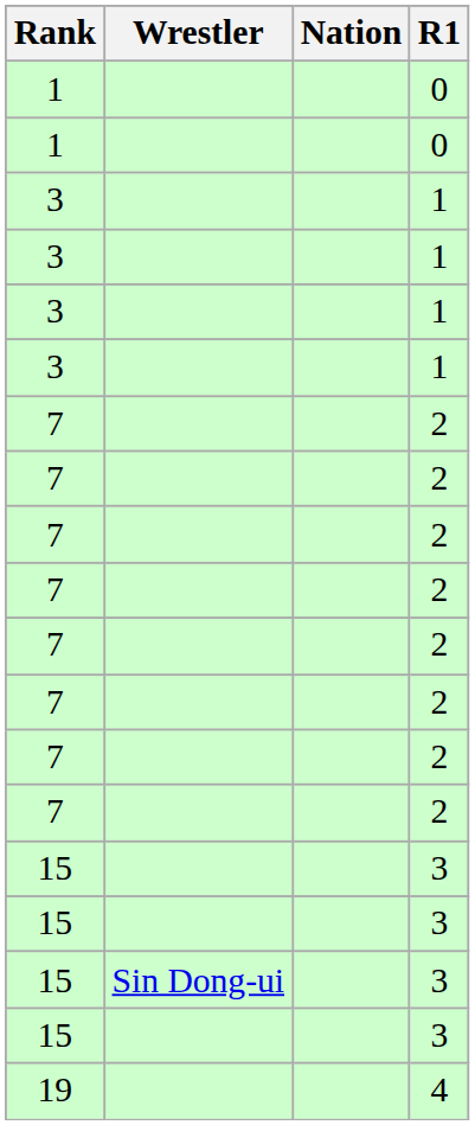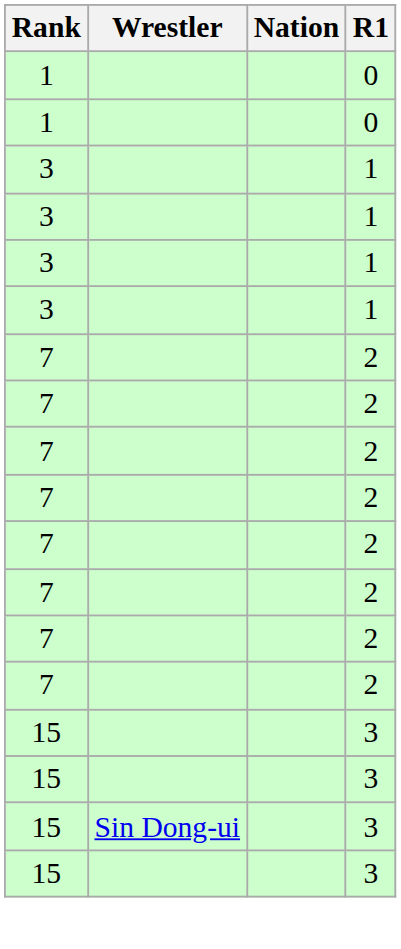- row: 19 | 4
